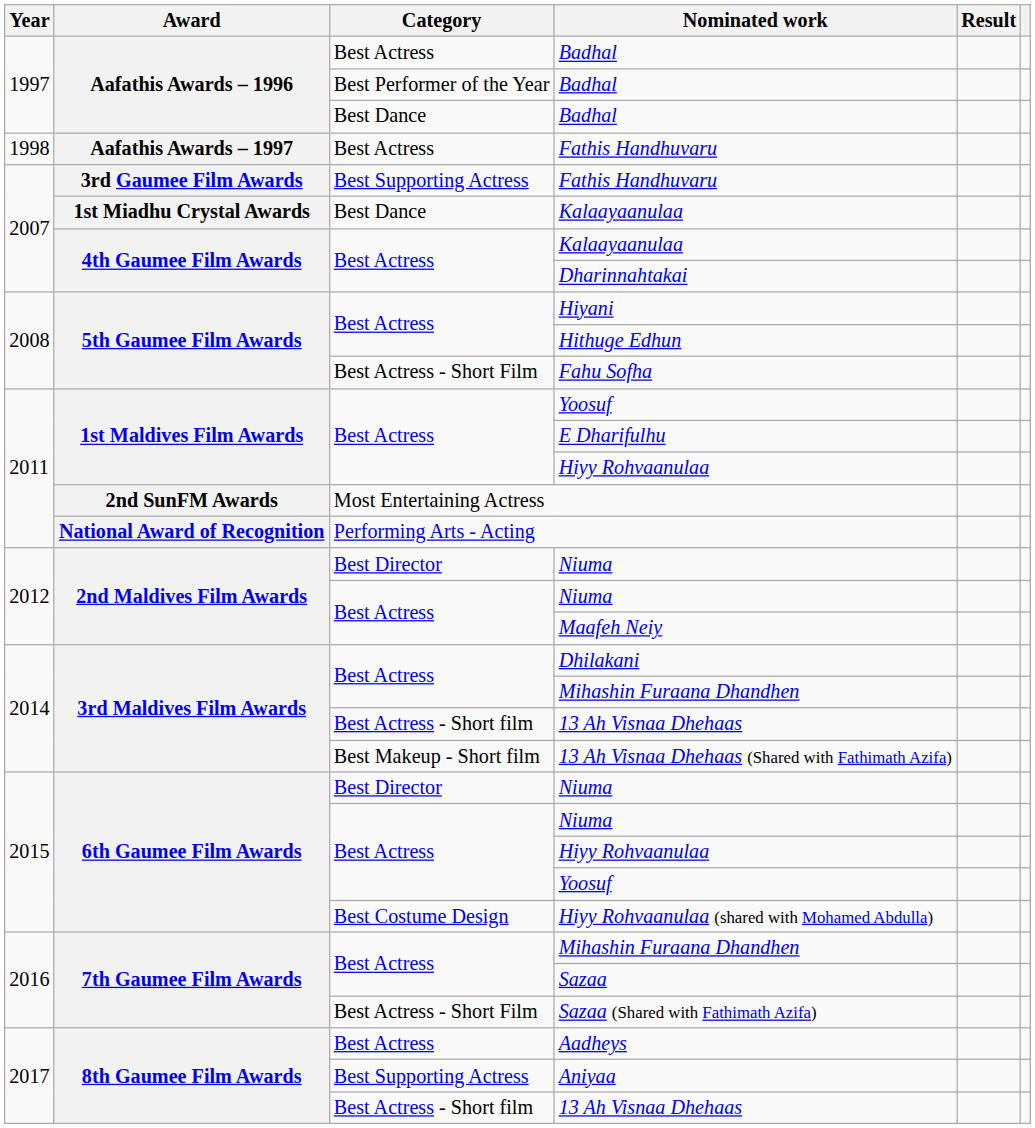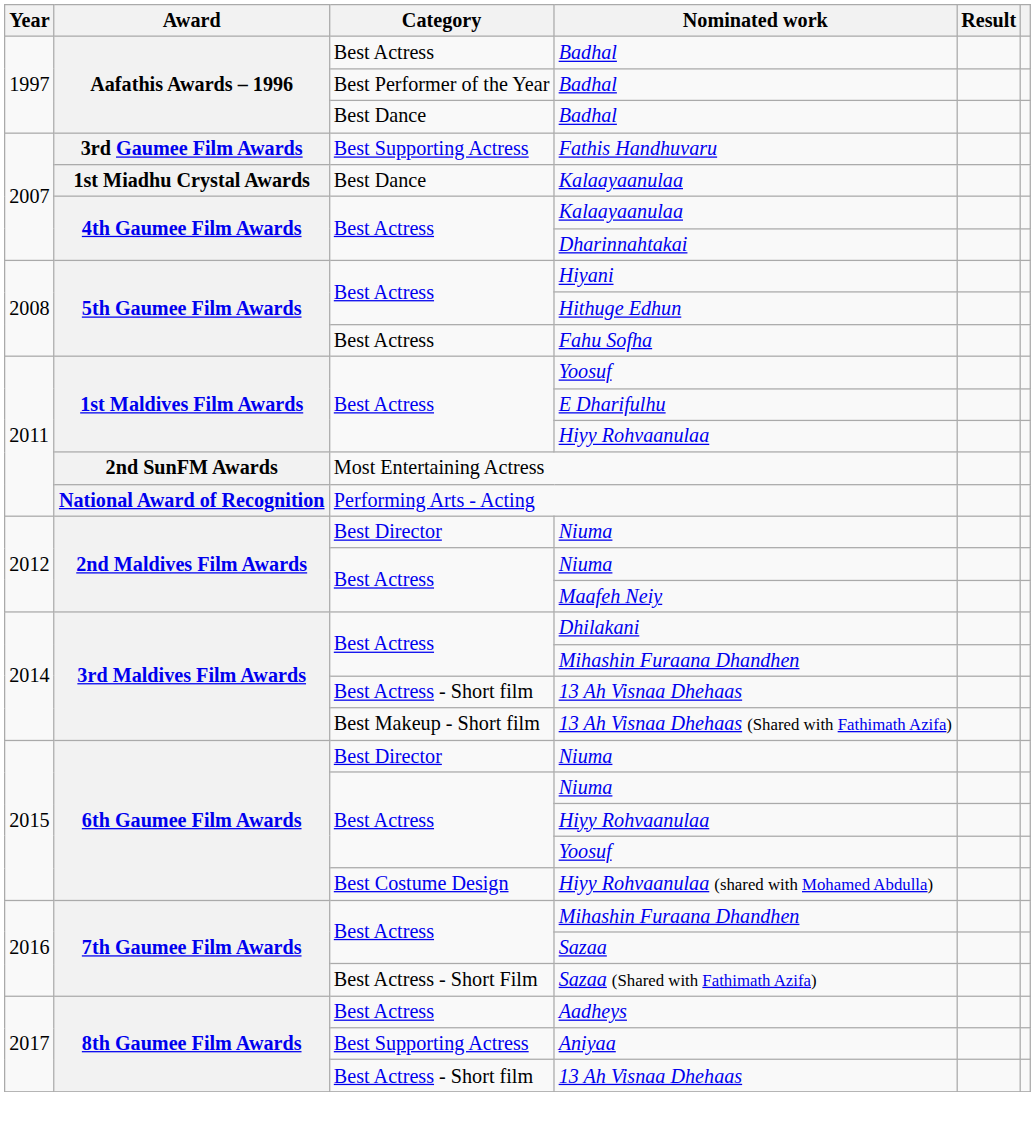- row: 1998 | Aafathis Awards – 1997 | Best Actress | Fathis Handhuvaru
Fahu Sofha | Category: Best Actress - Short Film -> Best Actress
